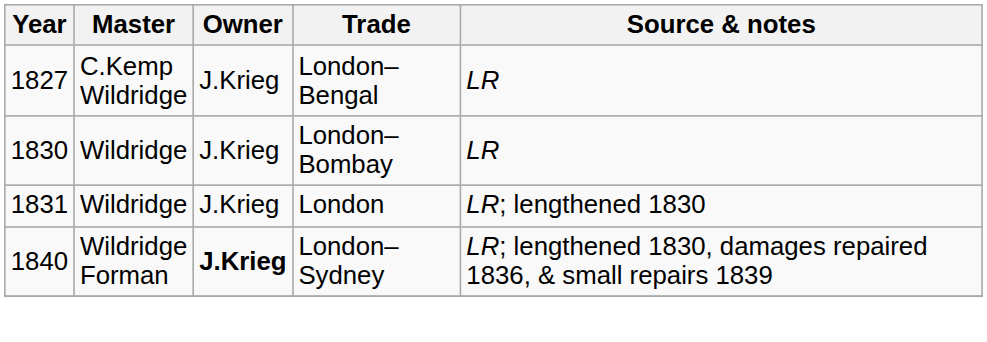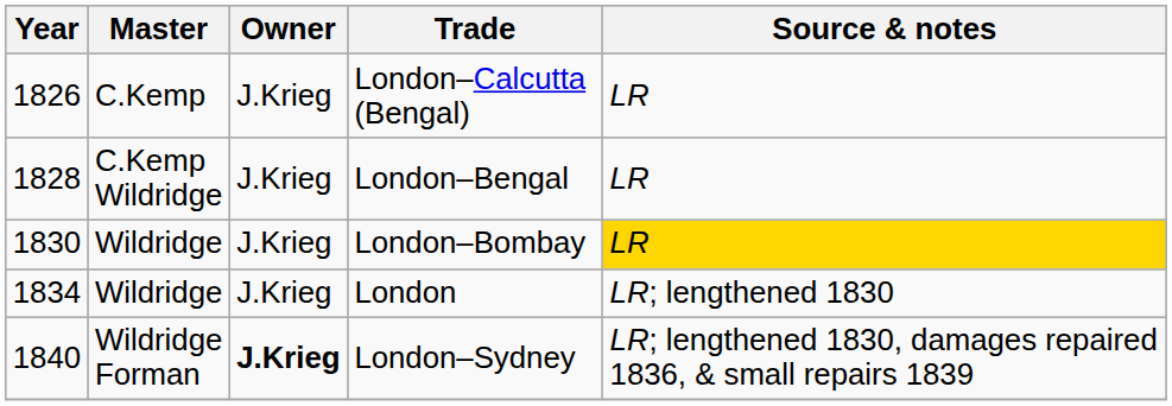+ row: 1826 | C.Kemp | J.Krieg | London–Calcutta (Bengal) | LR
London–Bengal | Year: 1827 -> 1828
London–Bombay | Source & notes: no background -> gold background
London | Year: 1831 -> 1834
